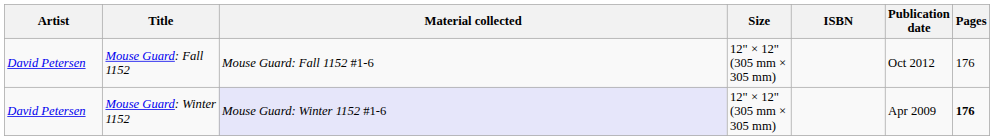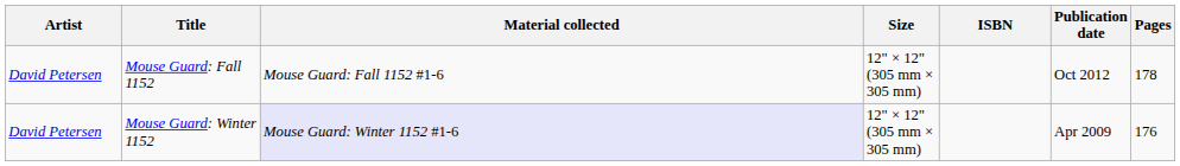Mouse Guard: Fall 1152 | Pages: 176 -> 178
Mouse Guard: Winter 1152 | Pages: bold -> normal
